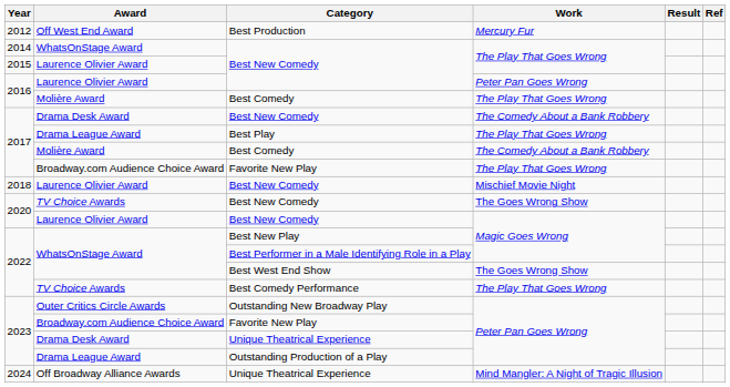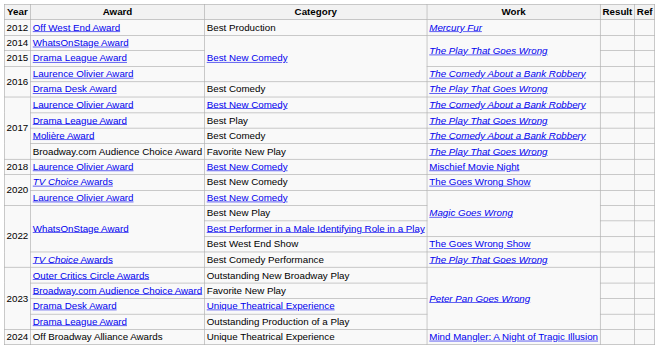2015 / Best New Comedy | Award: Laurence Olivier Award -> Drama League Award
2016 / Best New Comedy | Work: Peter Pan Goes Wrong -> The Comedy About a Bank Robbery
2016 / Best Comedy | Award: Molière Award -> Drama Desk Award
2017 / Best New Comedy | Award: Drama Desk Award -> Laurence Olivier Award
